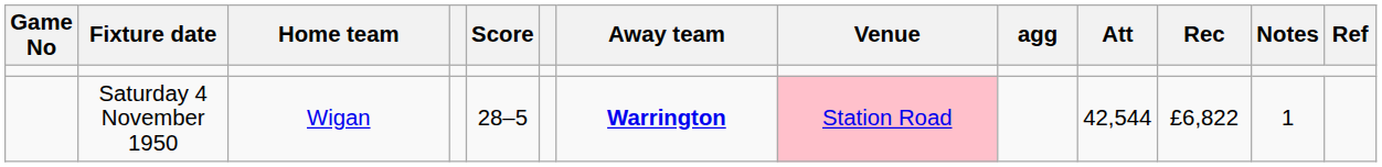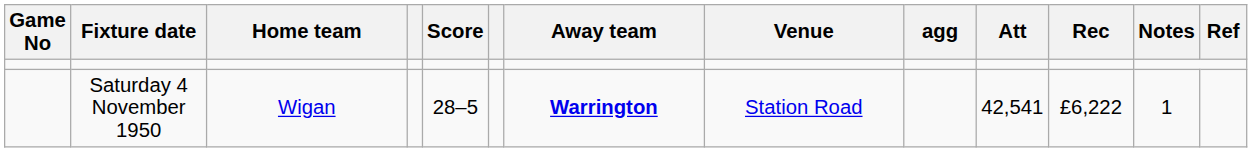Saturday 4 November 1950 | Venue: pink background -> no background
Saturday 4 November 1950 | Att: 42,544 -> 42,541
Saturday 4 November 1950 | Rec: £6,822 -> £6,222
